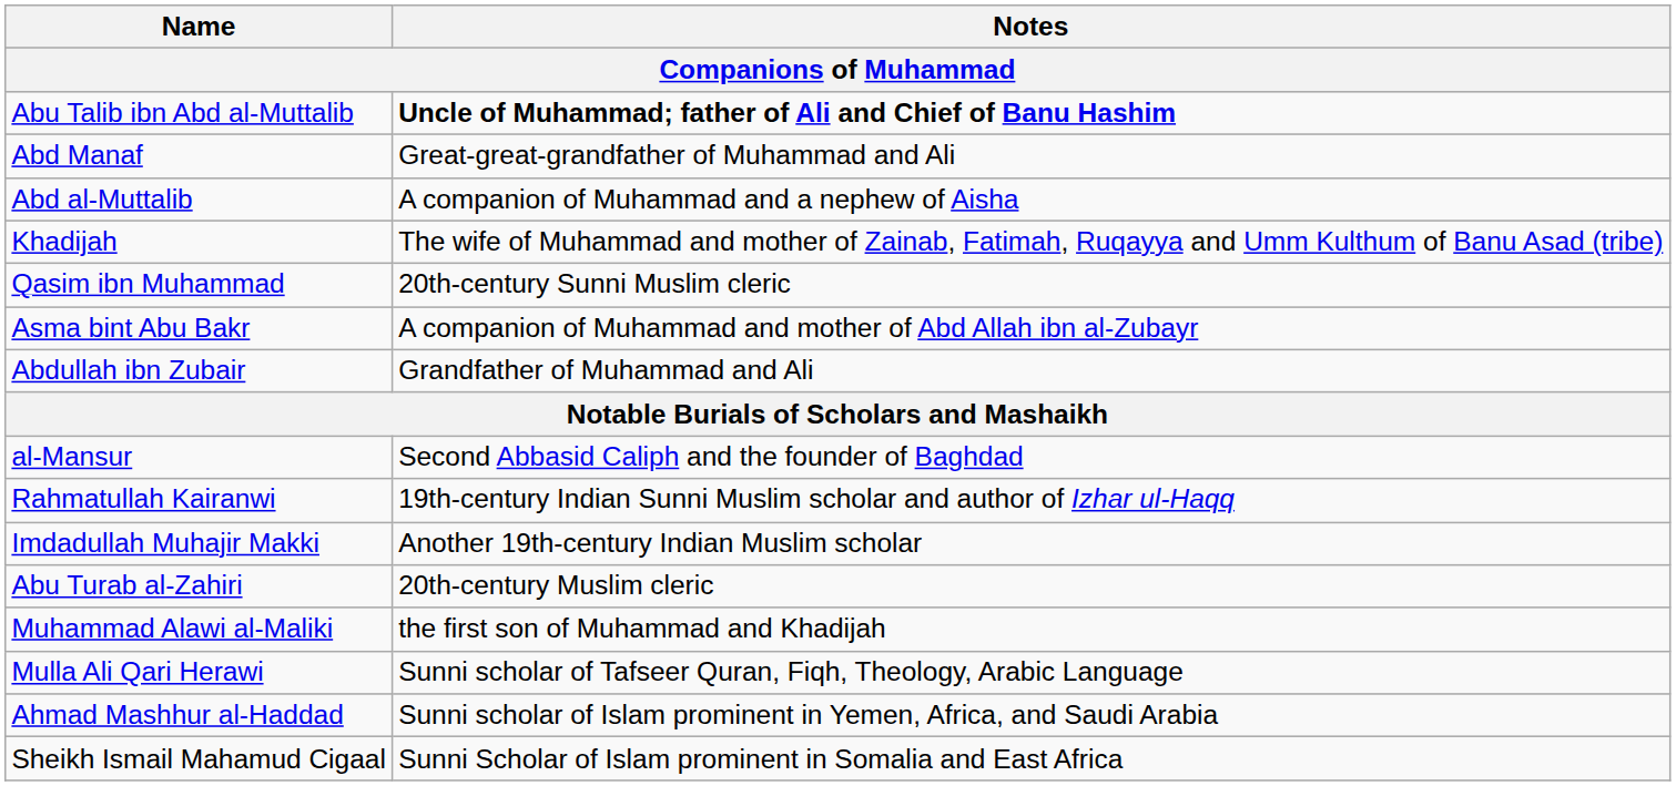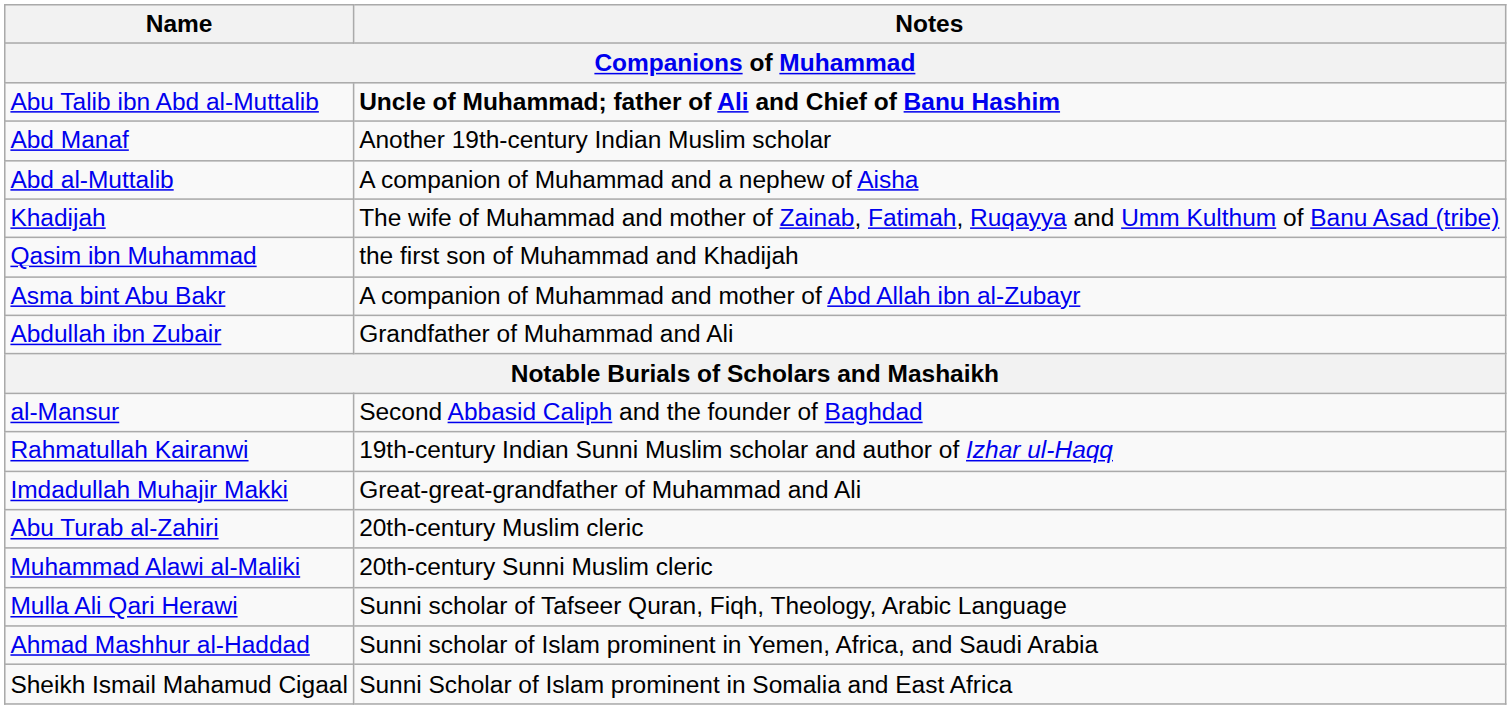Abd Manaf | Notes: Great-great-grandfather of Muhammad and Ali -> Another 19th-century Indian Muslim scholar
Qasim ibn Muhammad | Notes: 20th-century Sunni Muslim cleric -> the first son of Muhammad and Khadijah
Imdadullah Muhajir Makki | Notes: Another 19th-century Indian Muslim scholar -> Great-great-grandfather of Muhammad and Ali
Muhammad Alawi al-Maliki | Notes: the first son of Muhammad and Khadijah -> 20th-century Sunni Muslim cleric
